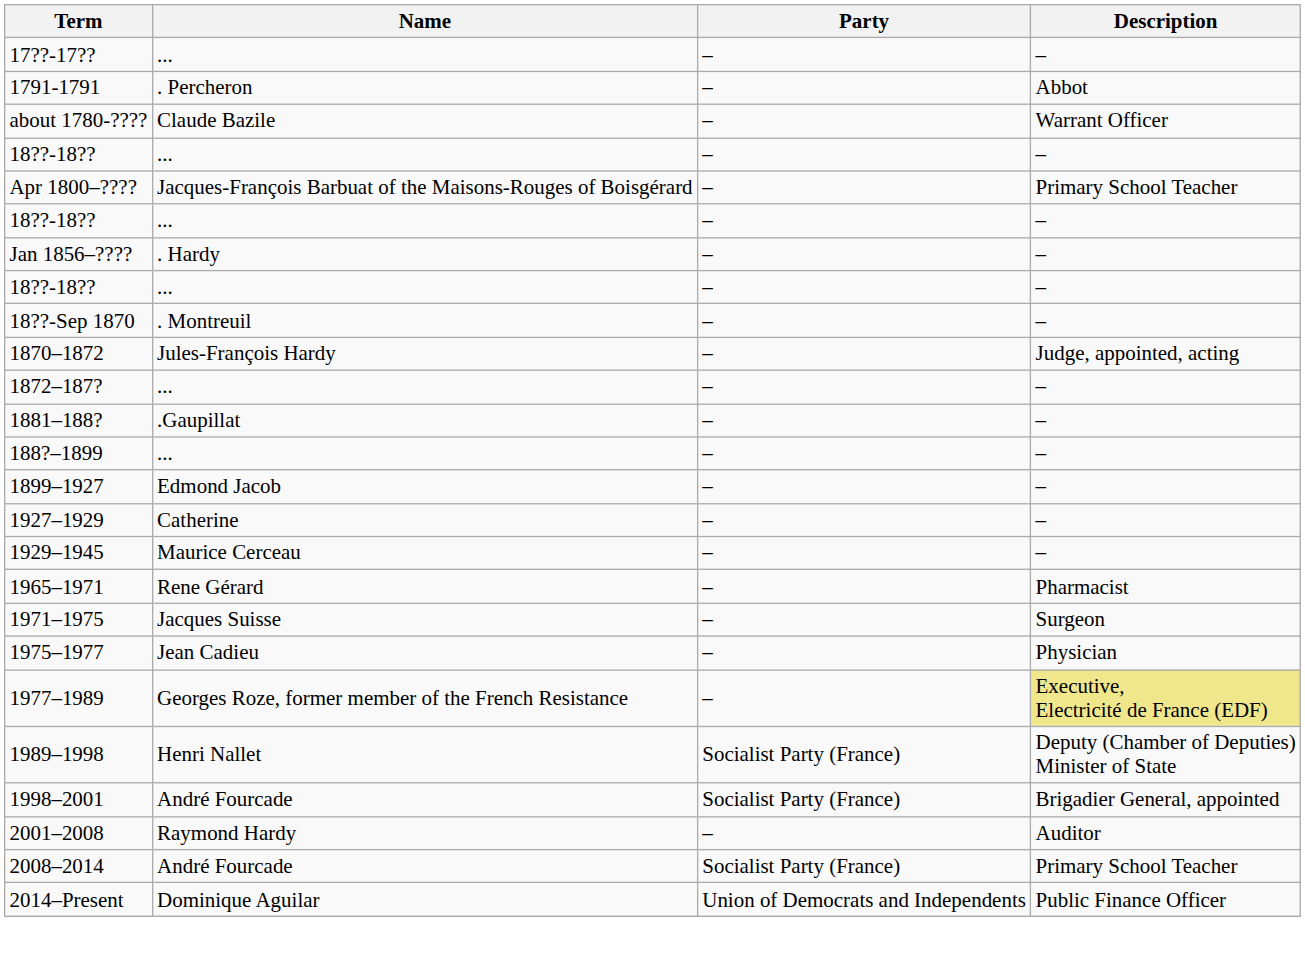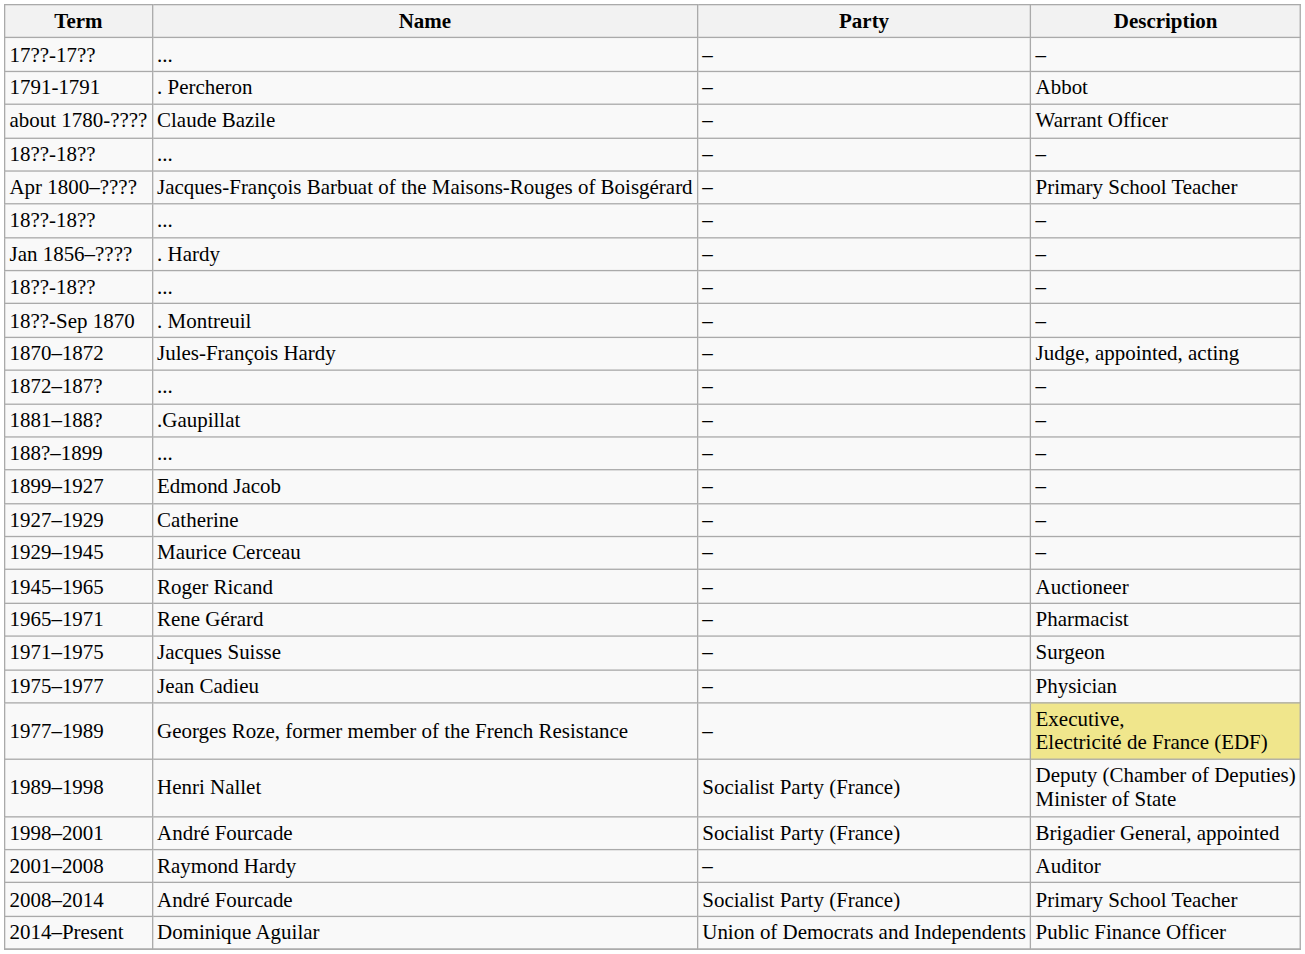+ row: 1945–1965 | Roger Ricand | – | Auctioneer
